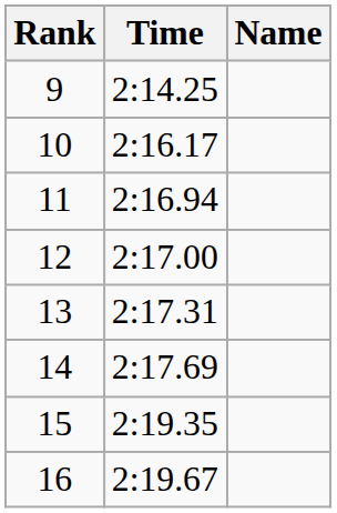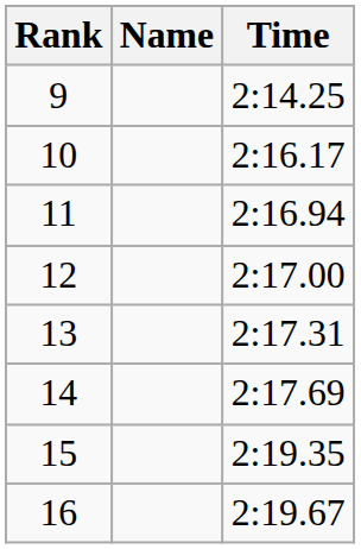columns swapped: Name <-> Time
